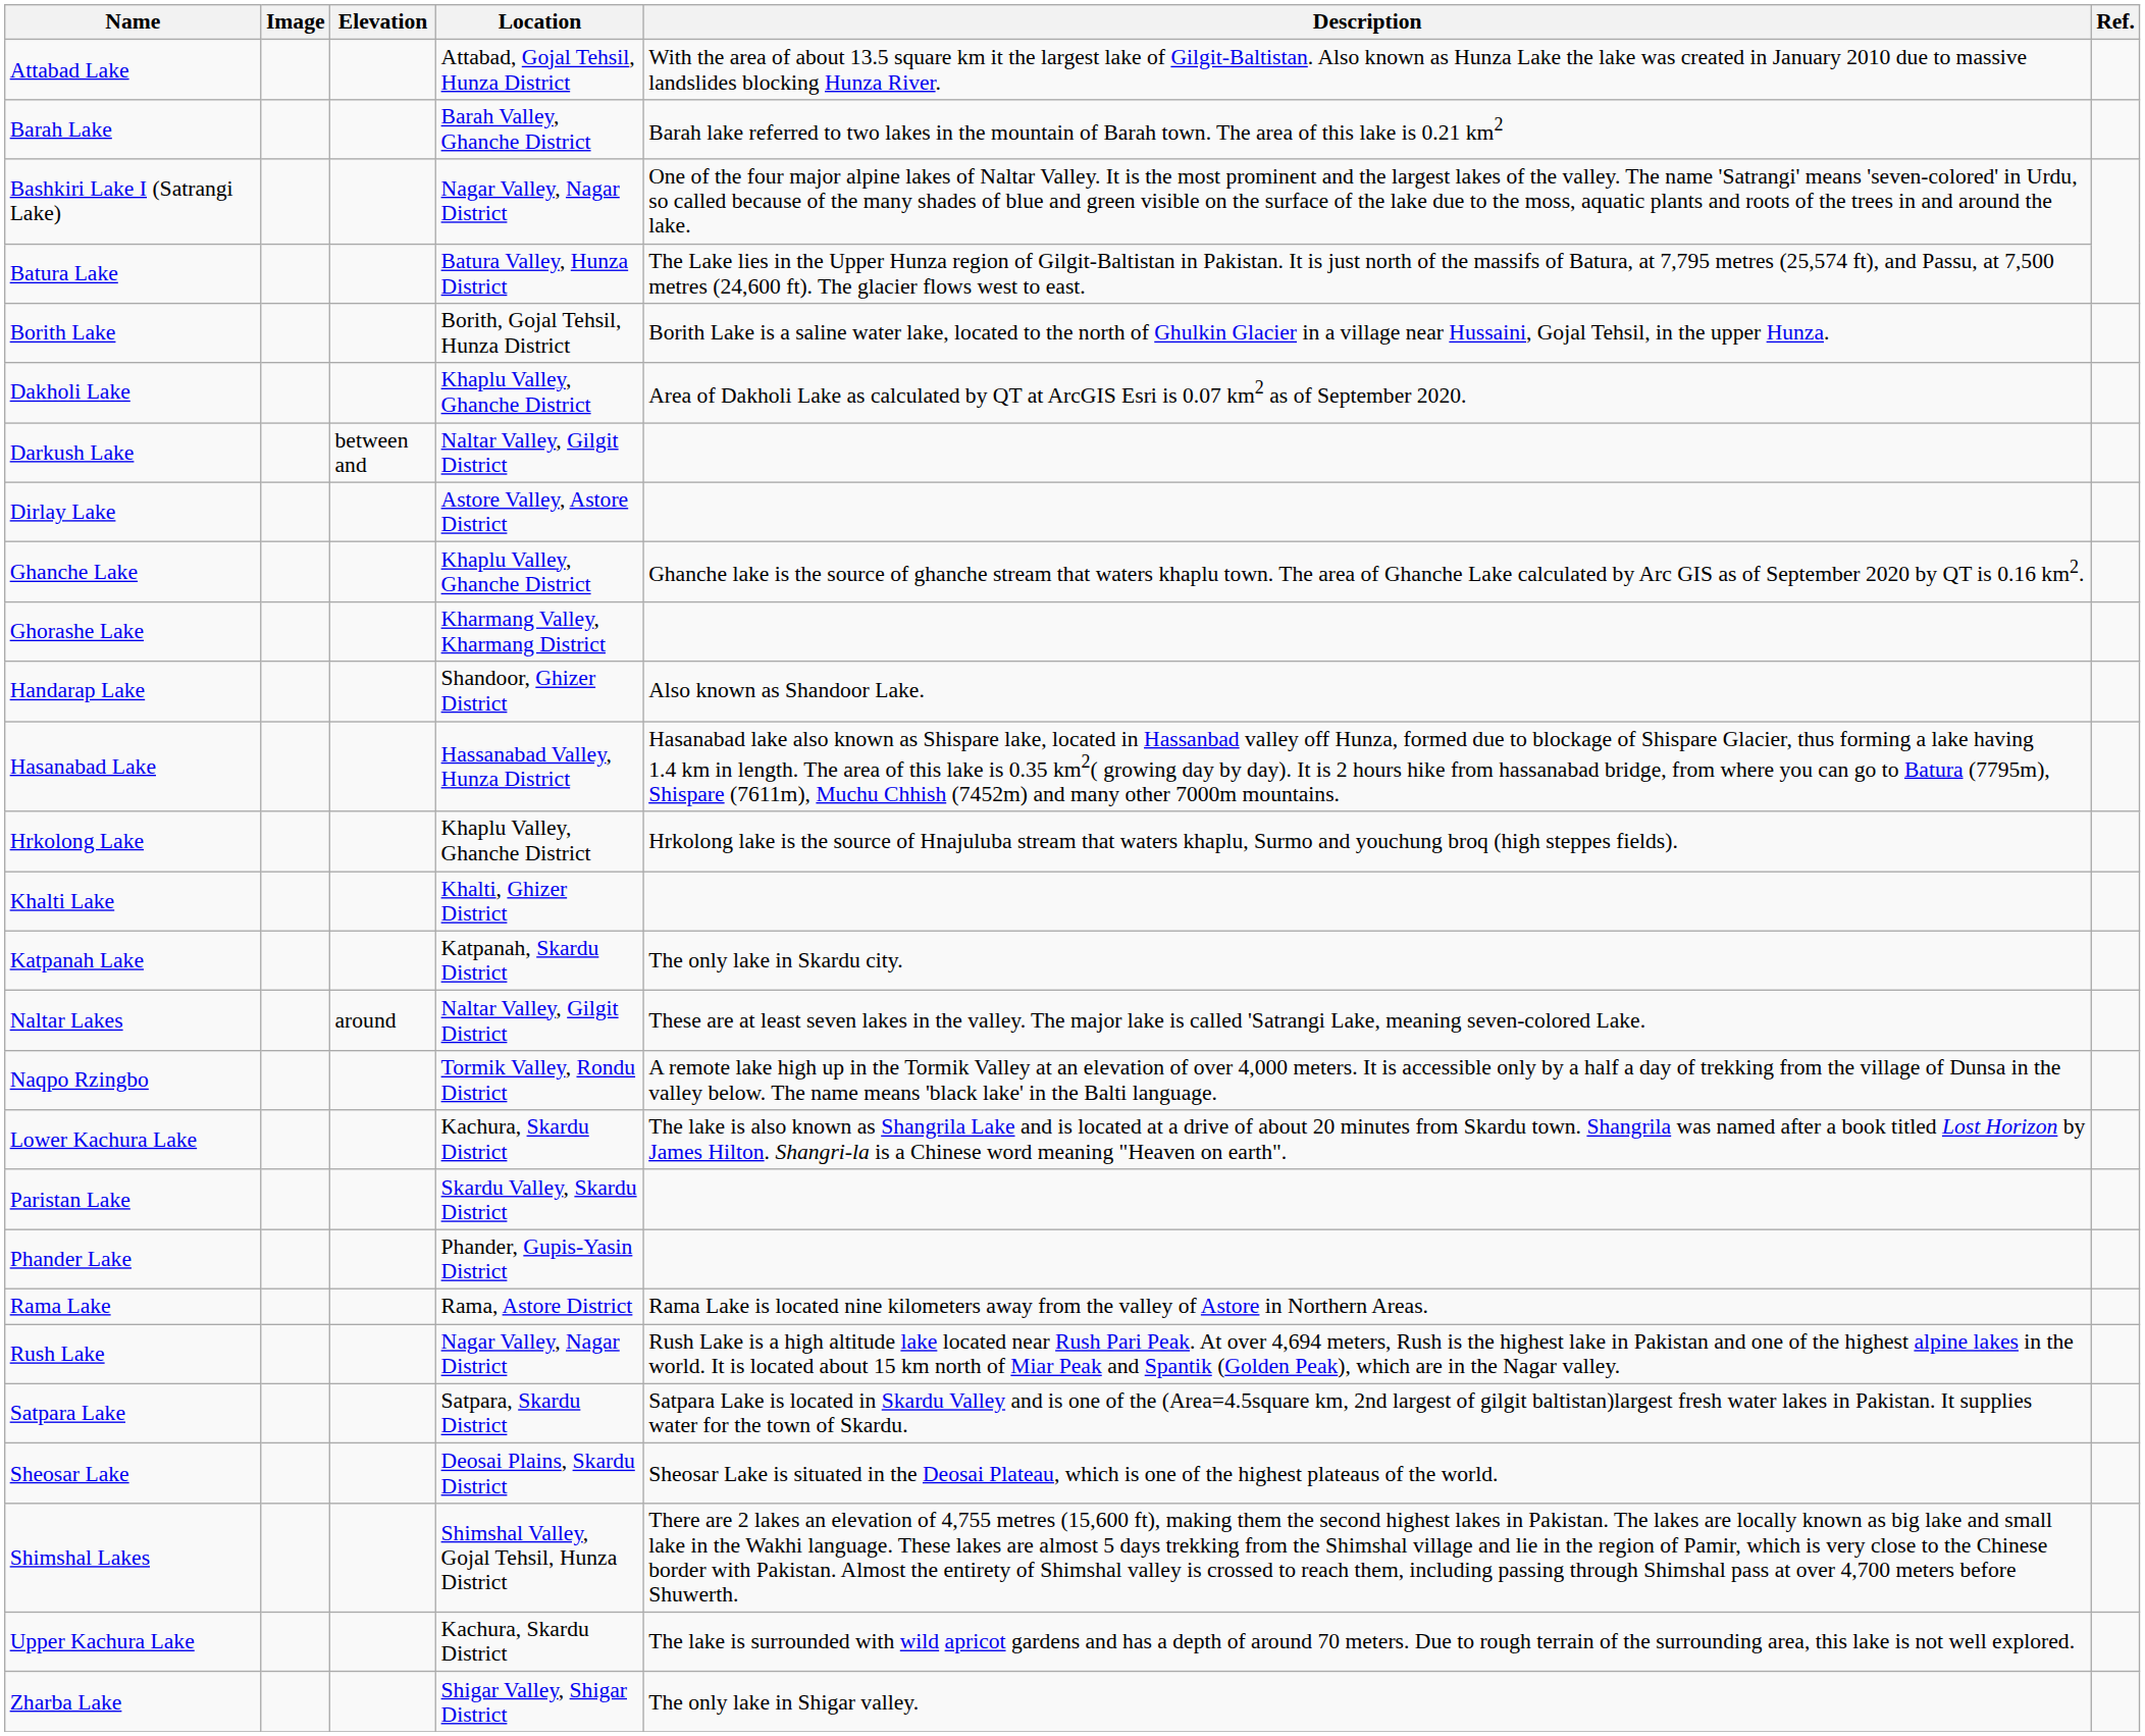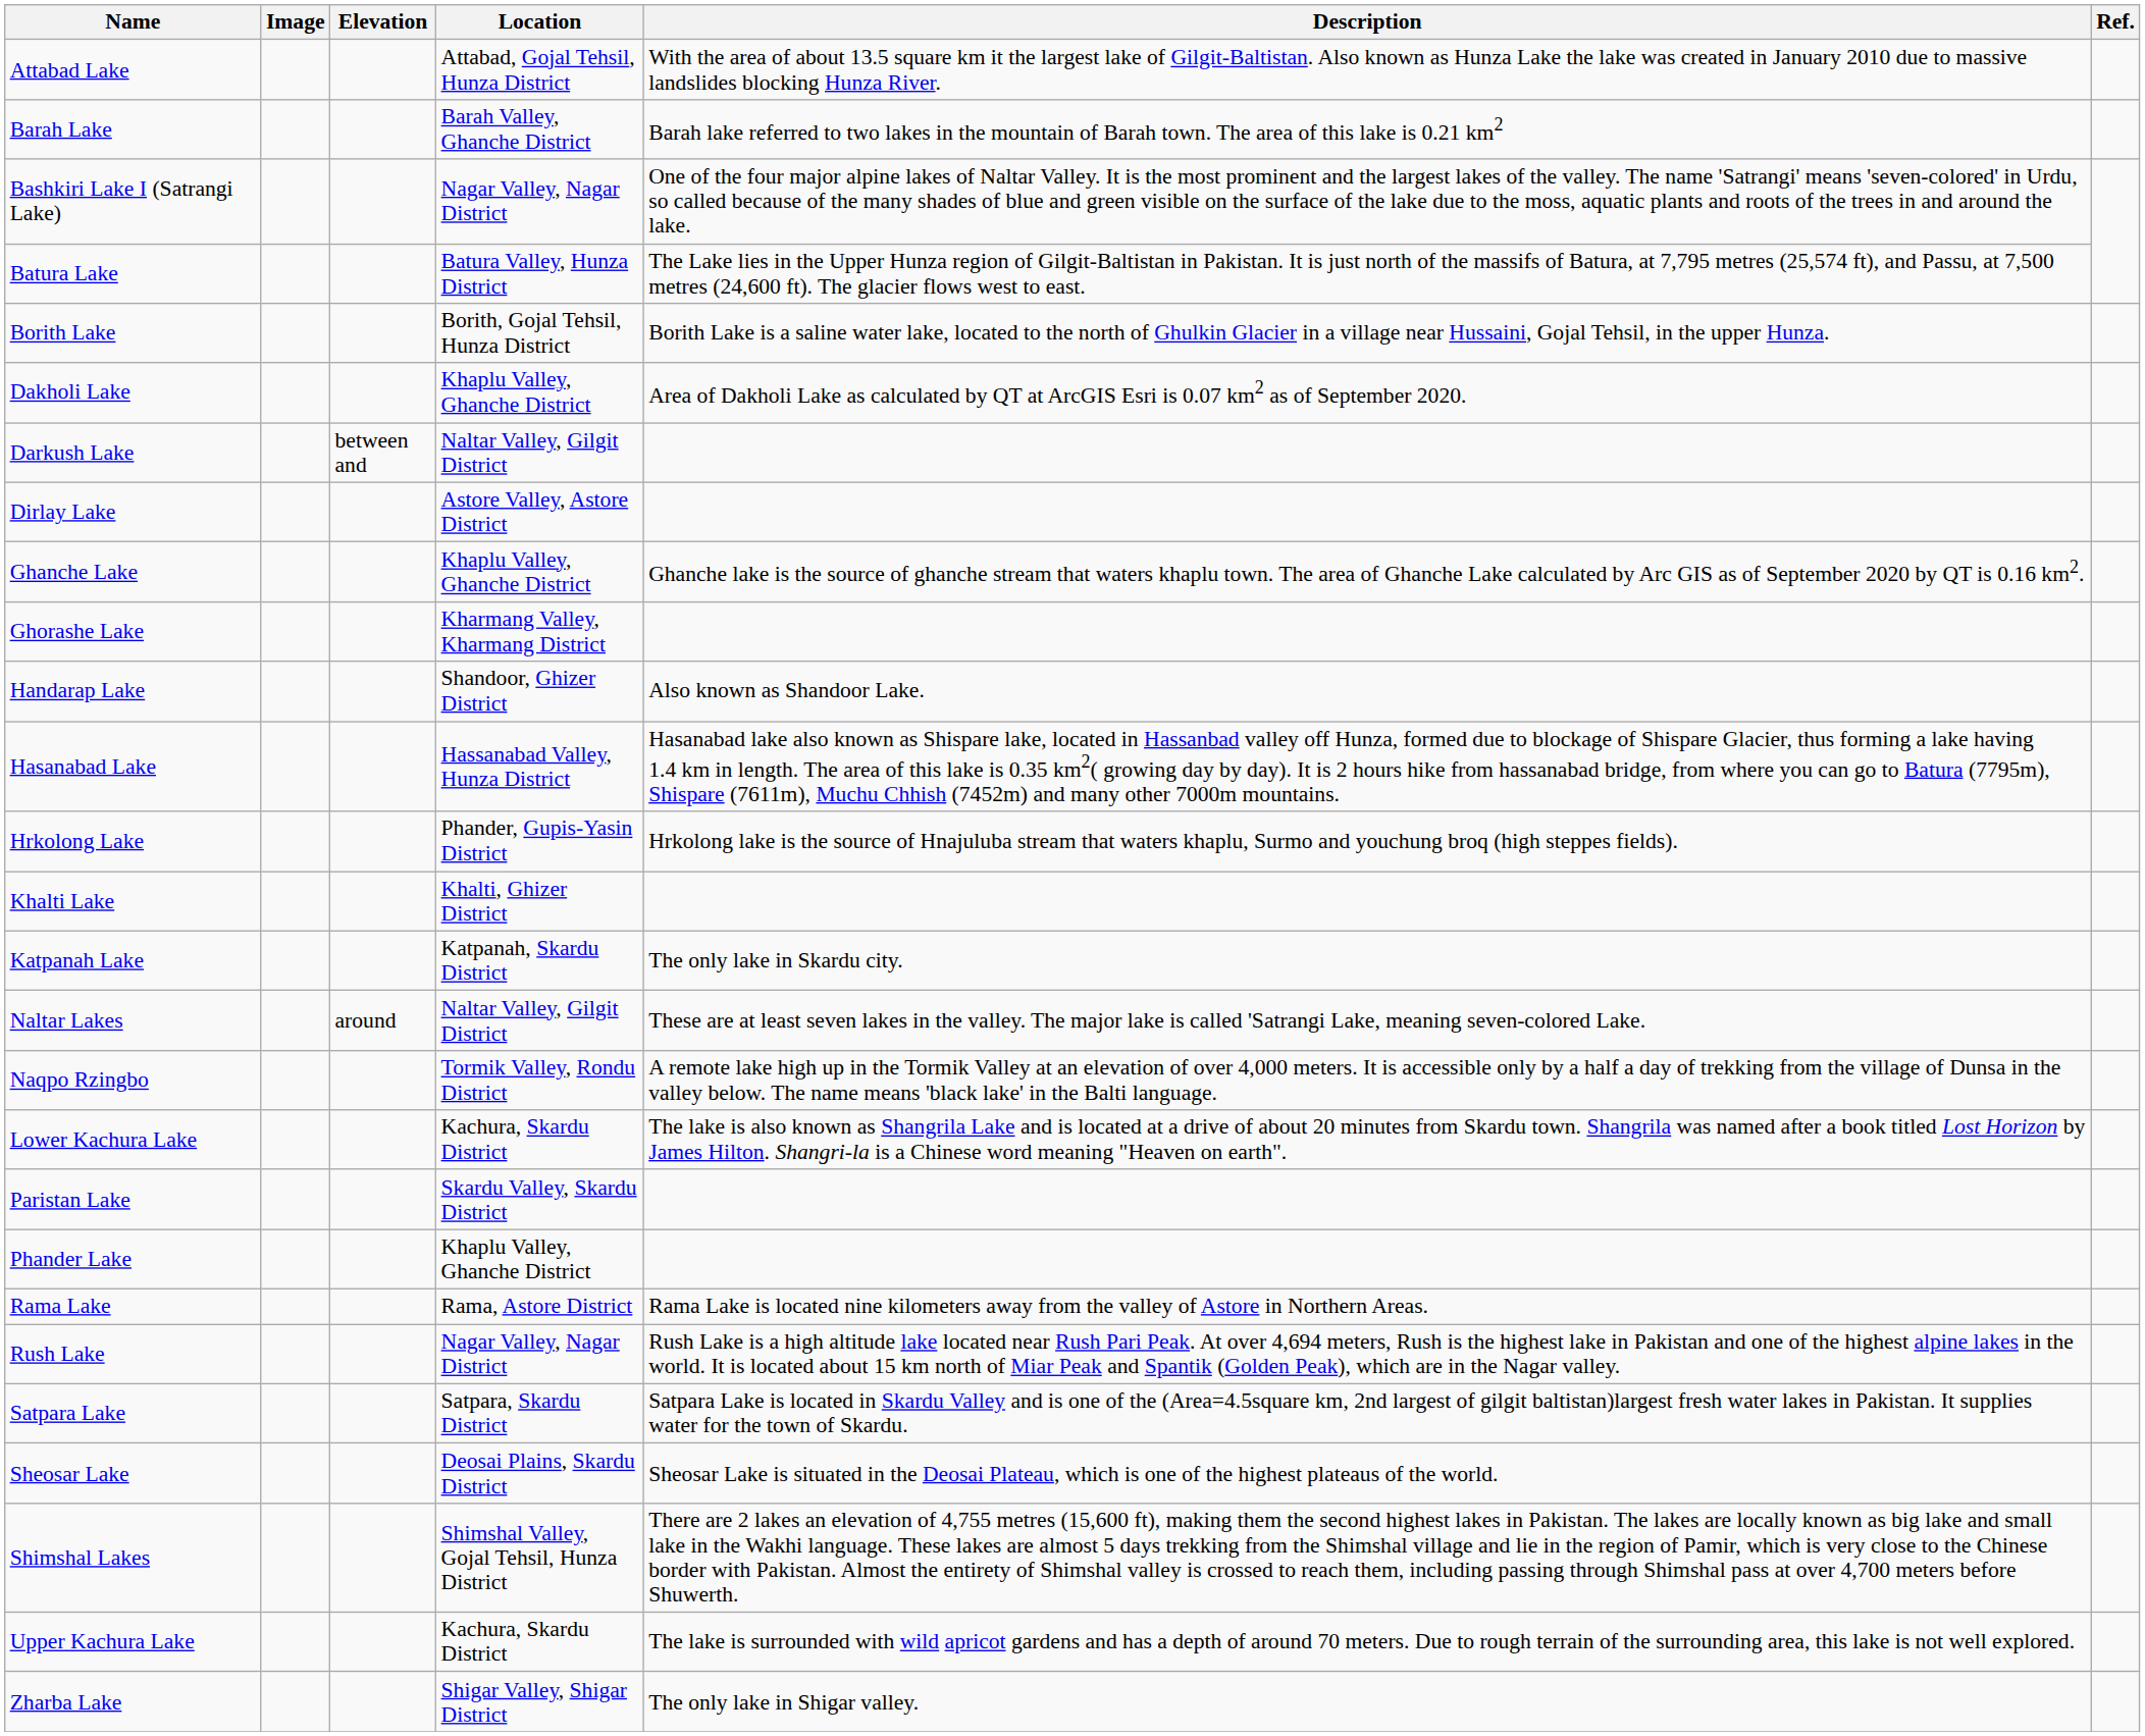Hrkolong Lake | Location: Khaplu Valley, Ghanche District -> Phander, Gupis-Yasin District
Phander Lake | Location: Phander, Gupis-Yasin District -> Khaplu Valley, Ghanche District
